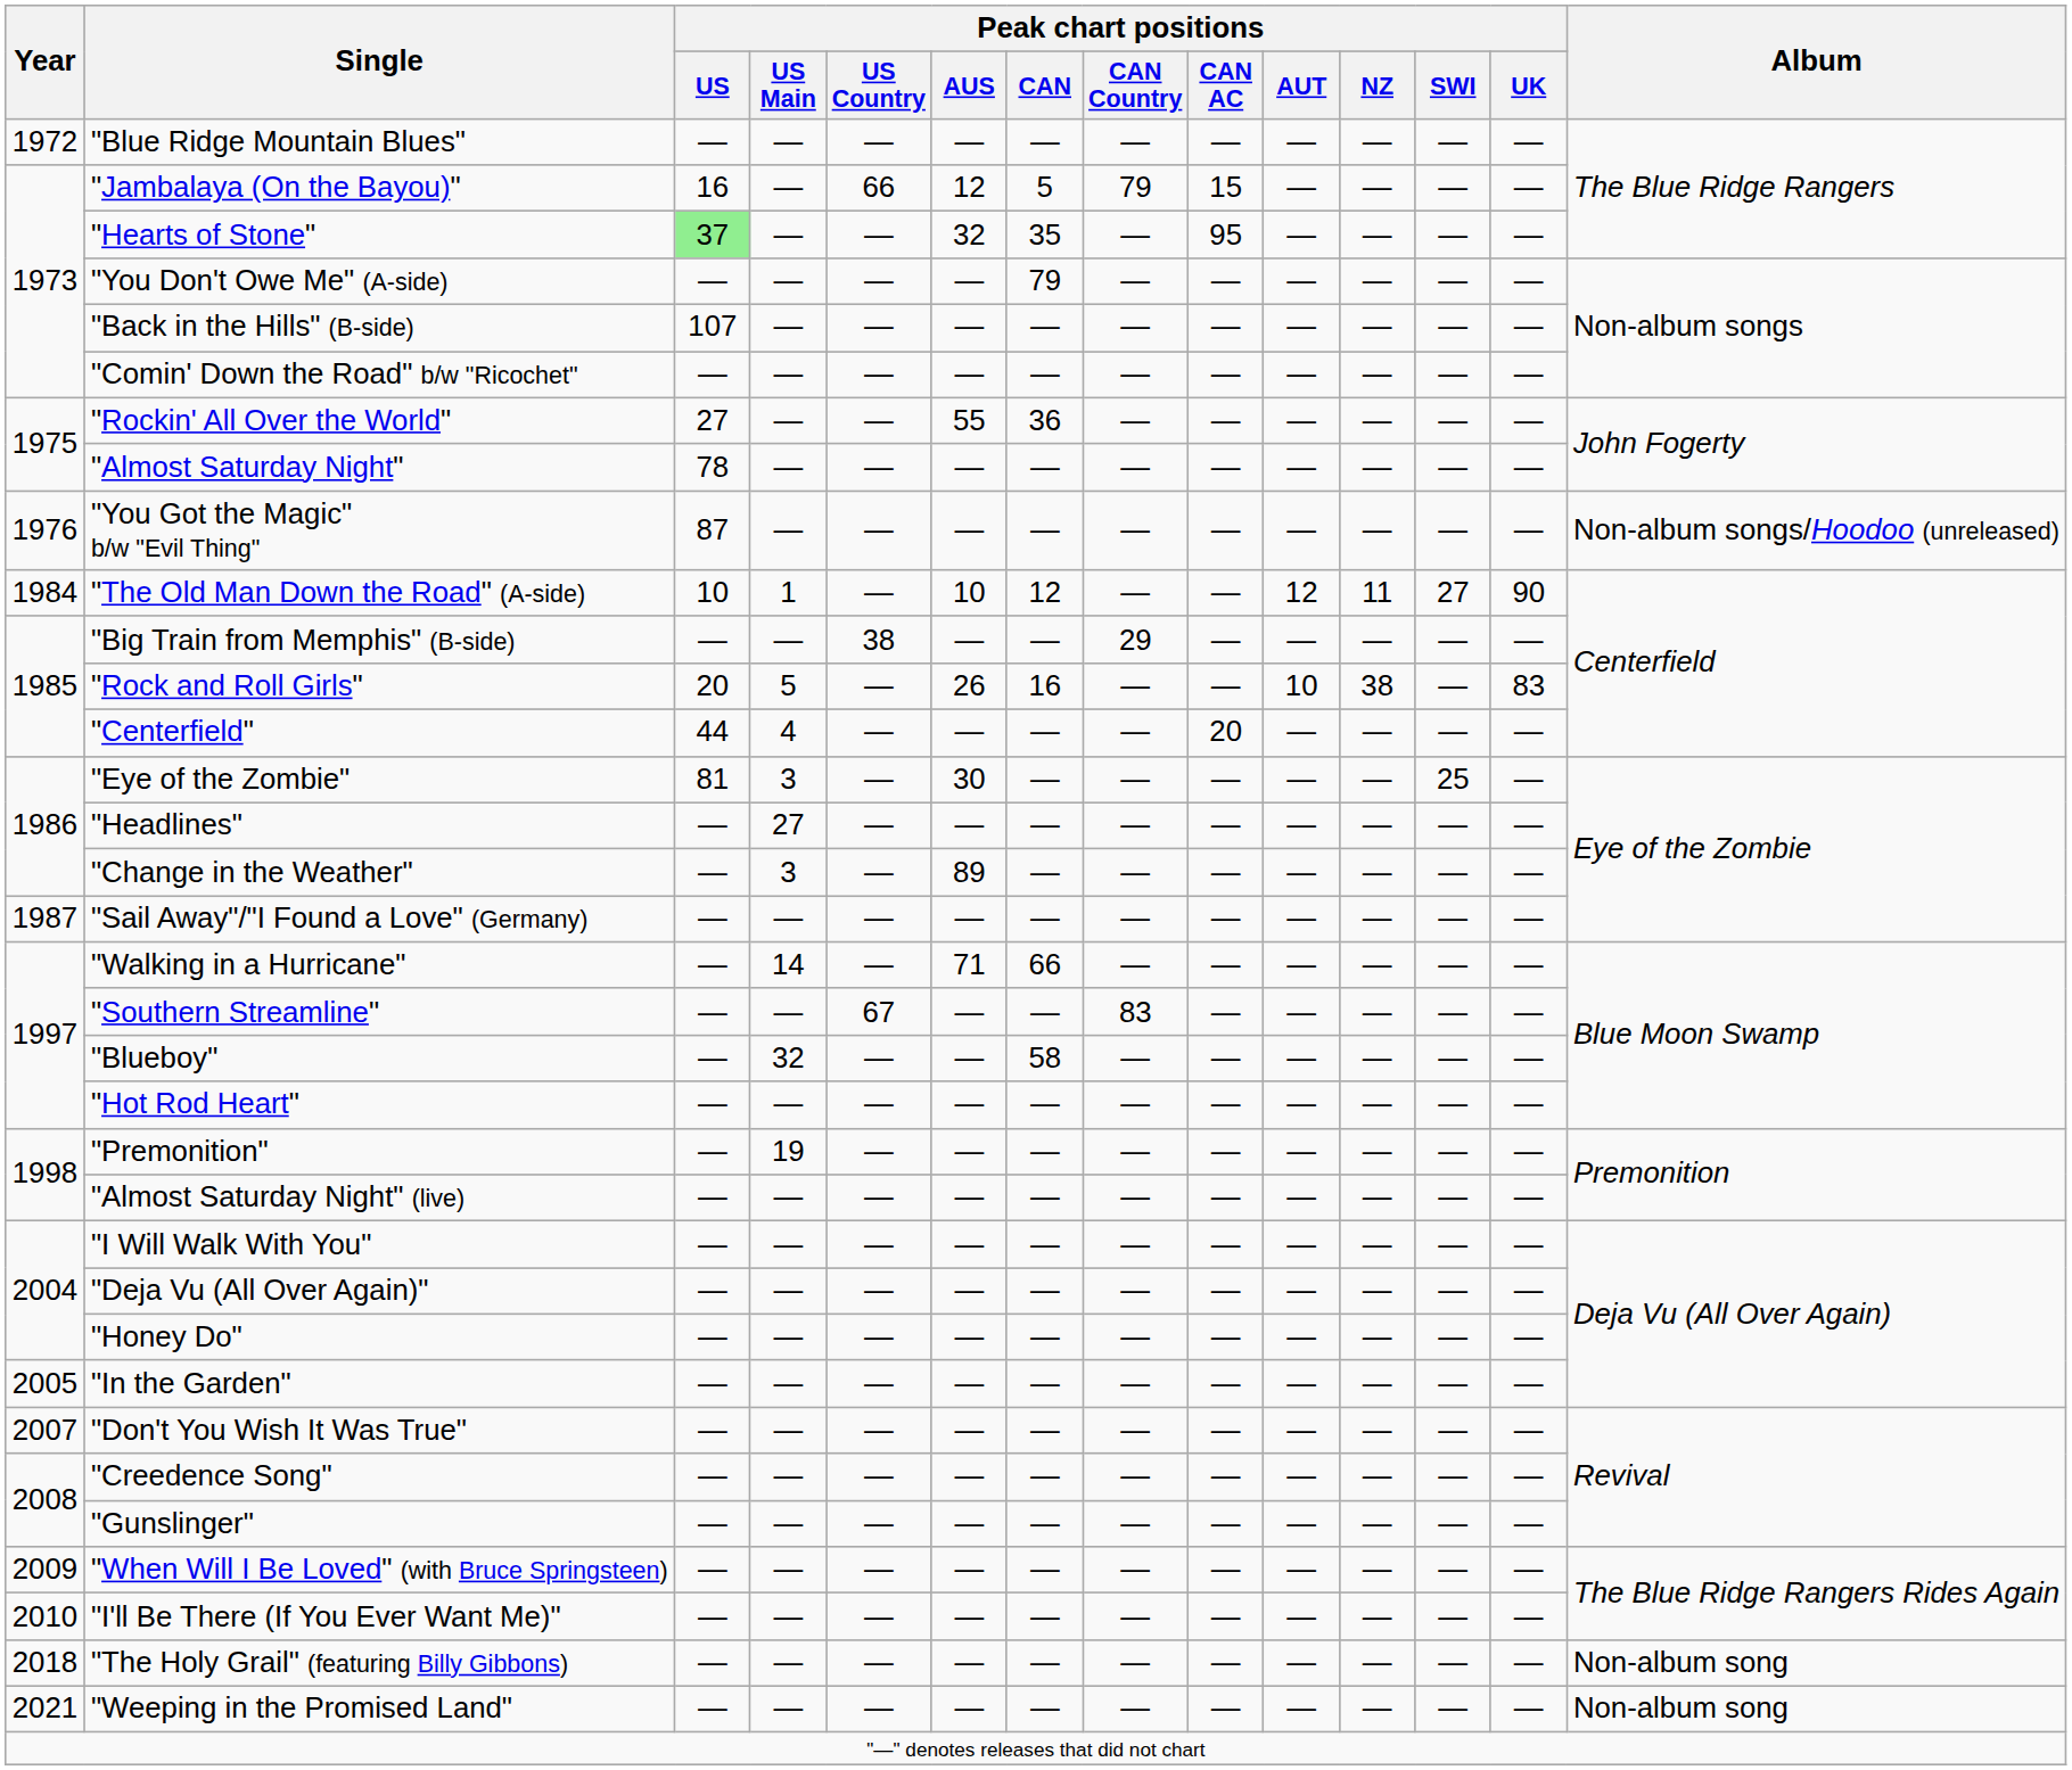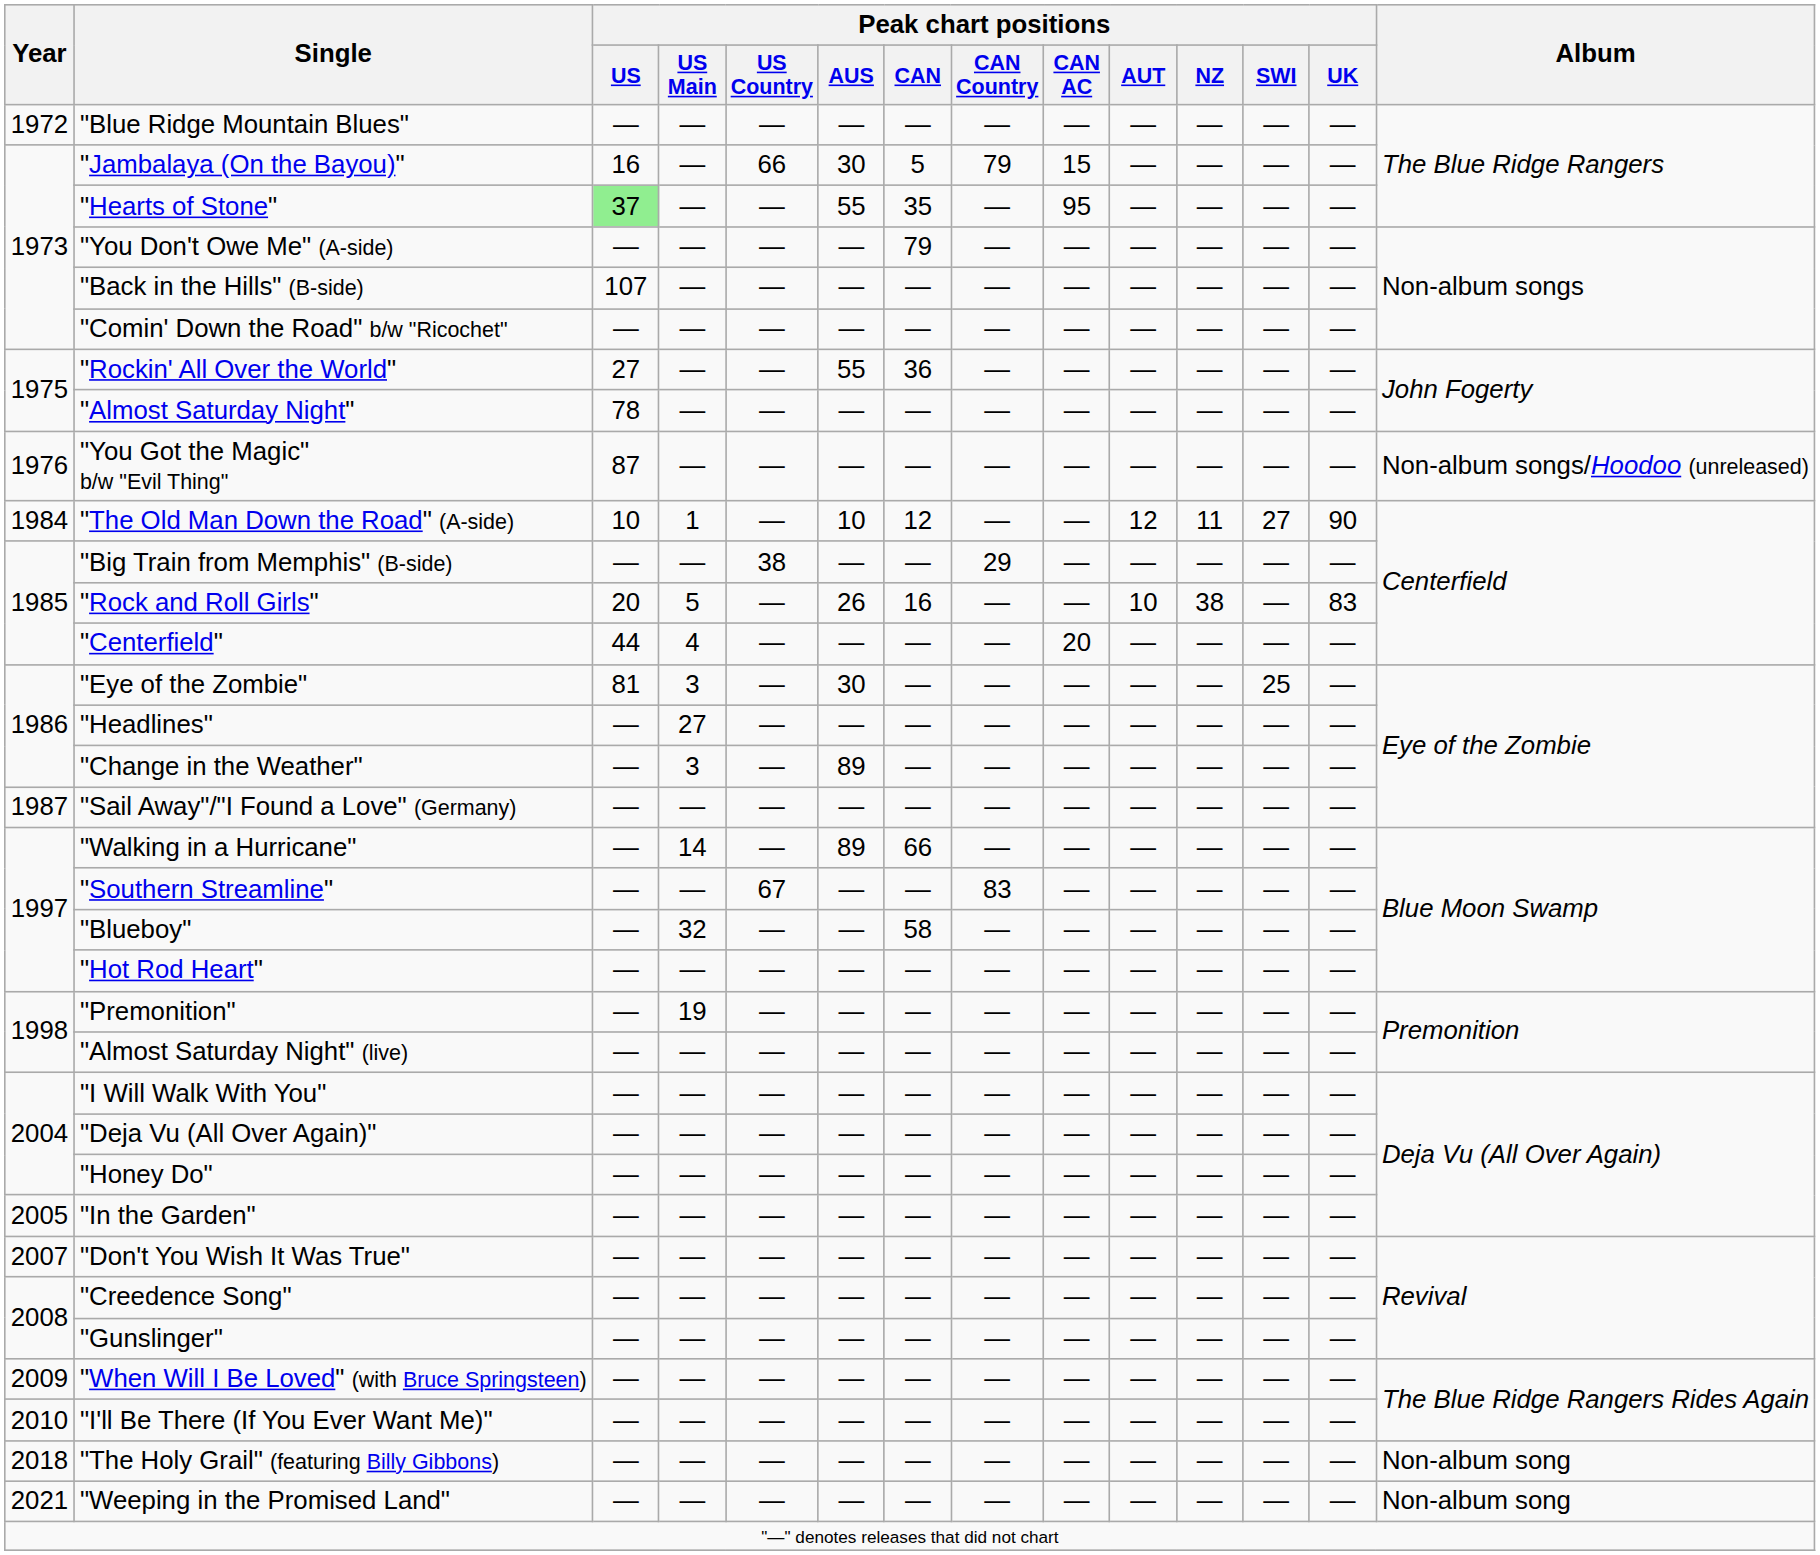"Jambalaya (On the Bayou)" | Peak chart positions / AUS: 12 -> 30
"Hearts of Stone" | Peak chart positions / AUS: 32 -> 55
"Walking in a Hurricane" | Peak chart positions / AUS: 71 -> 89
